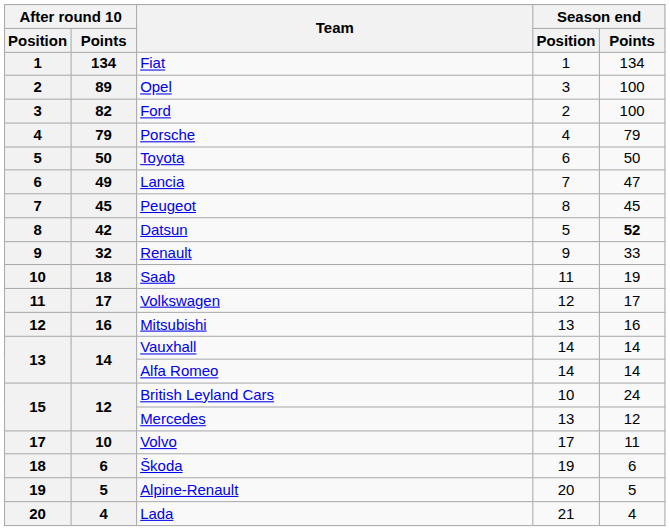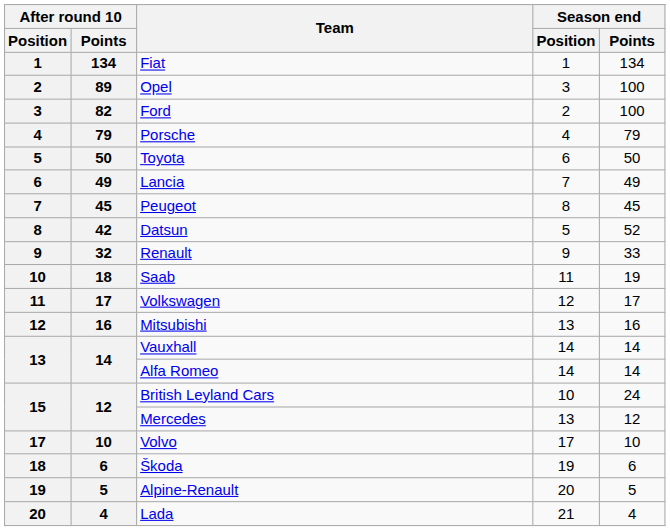Lancia | Season end / Points: 47 -> 49
Datsun | Season end / Points: bold -> normal
Volvo | Season end / Points: 11 -> 10
